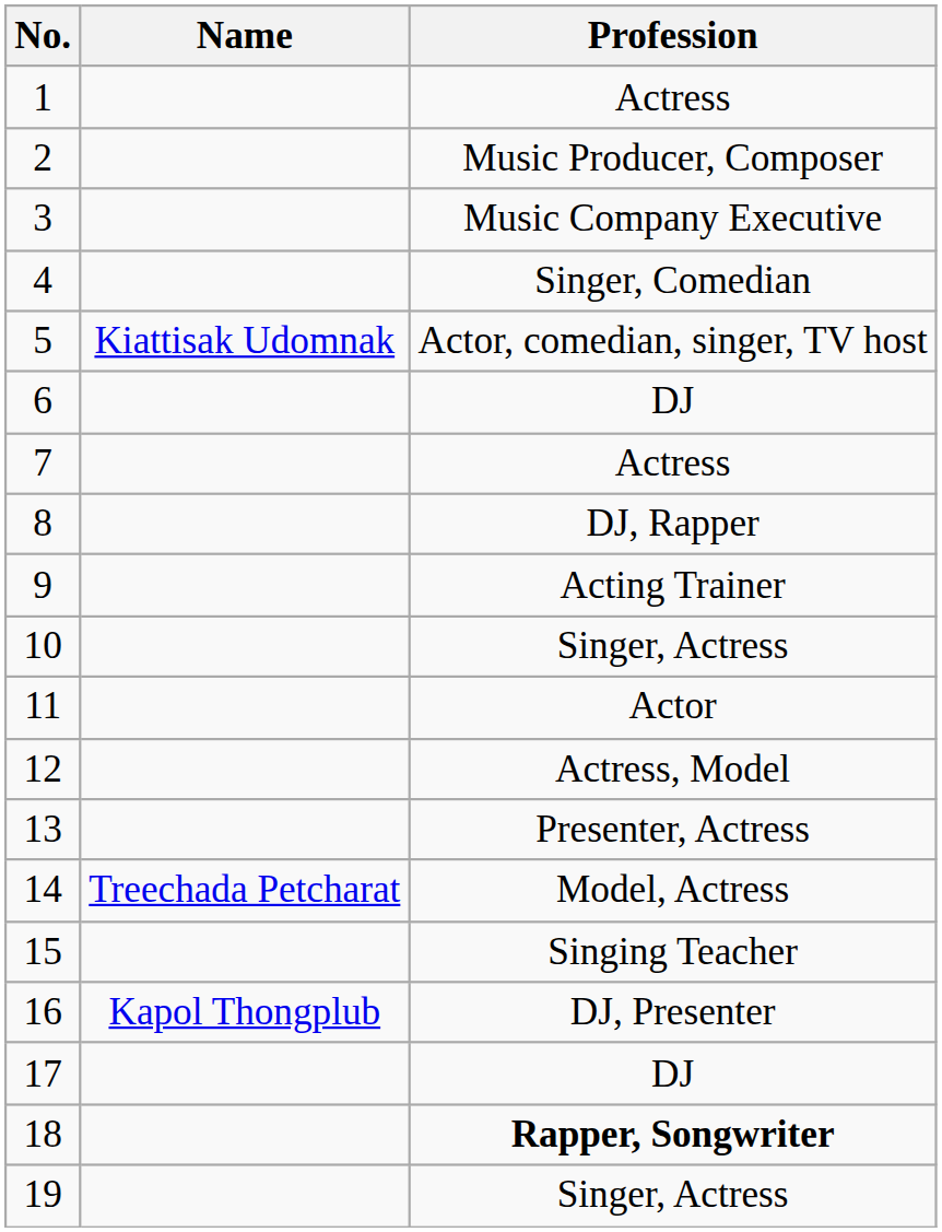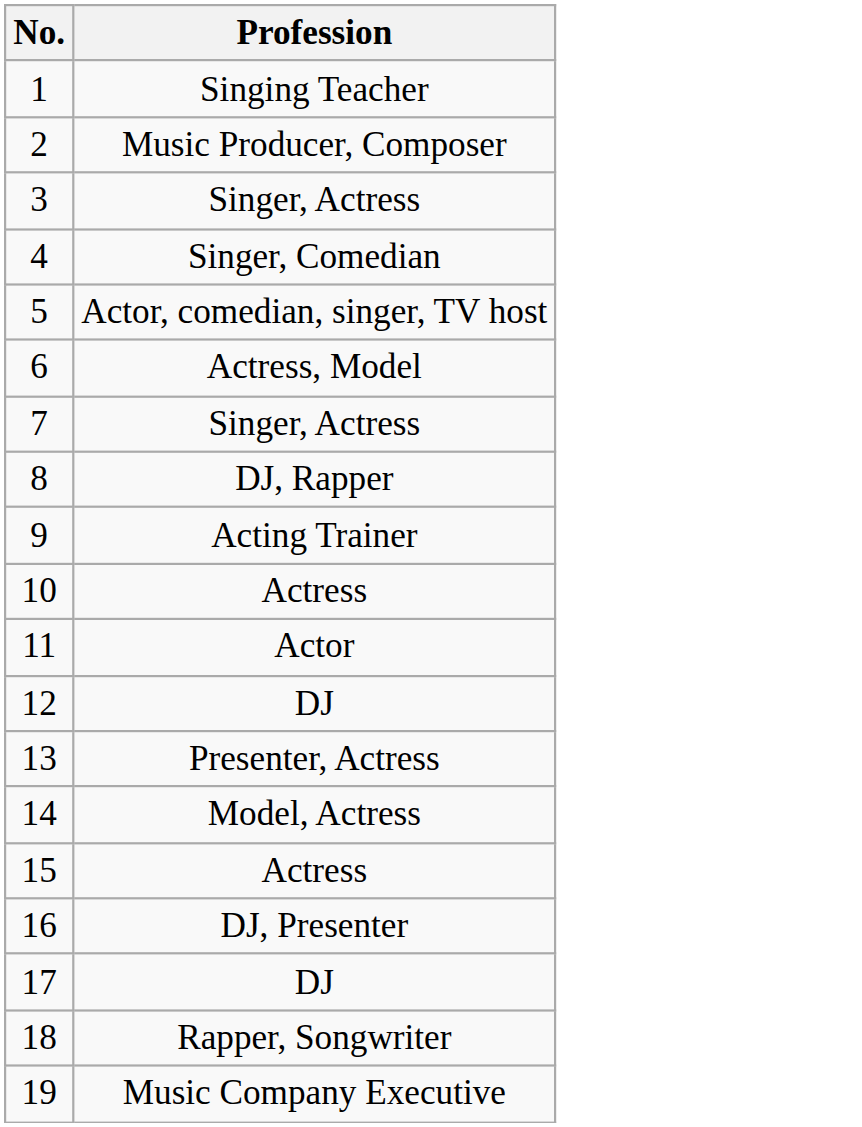- column: Name | Kiattisak Udomnak | Treechada Petcharat | Kapol Thongplub
1 | Profession: Actress -> Singing Teacher
3 | Profession: Music Company Executive -> Singer, Actress
6 | Profession: DJ -> Actress, Model
7 | Profession: Actress -> Singer, Actress
10 | Profession: Singer, Actress -> Actress
12 | Profession: Actress, Model -> DJ
15 | Profession: Singing Teacher -> Actress
18 | Profession: bold -> normal
19 | Profession: Singer, Actress -> Music Company Executive
